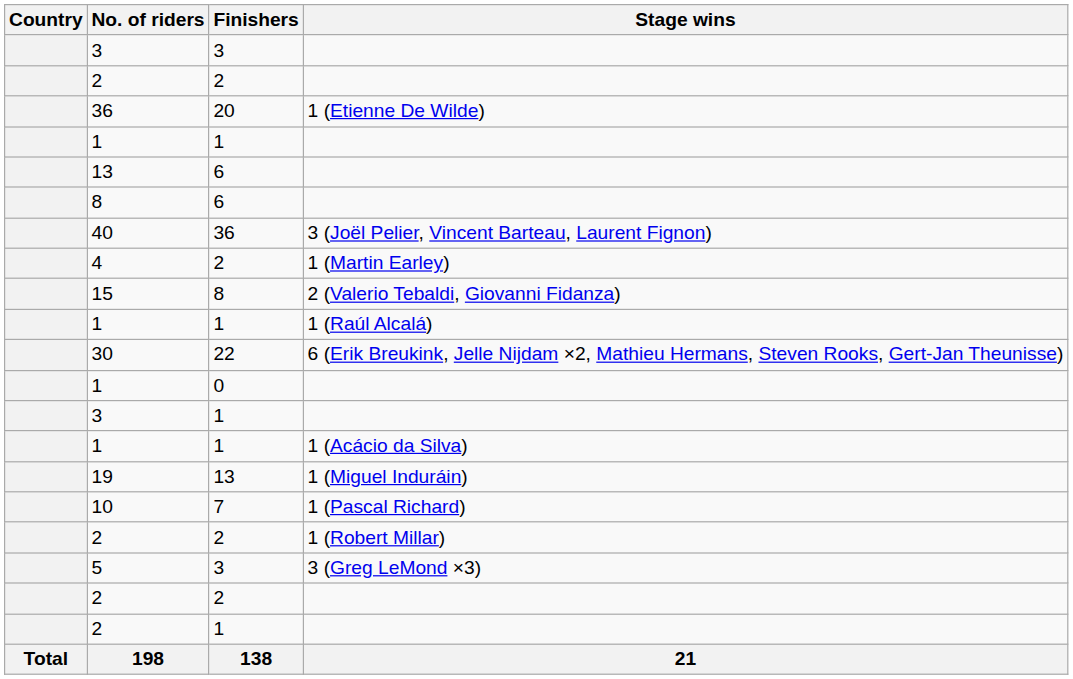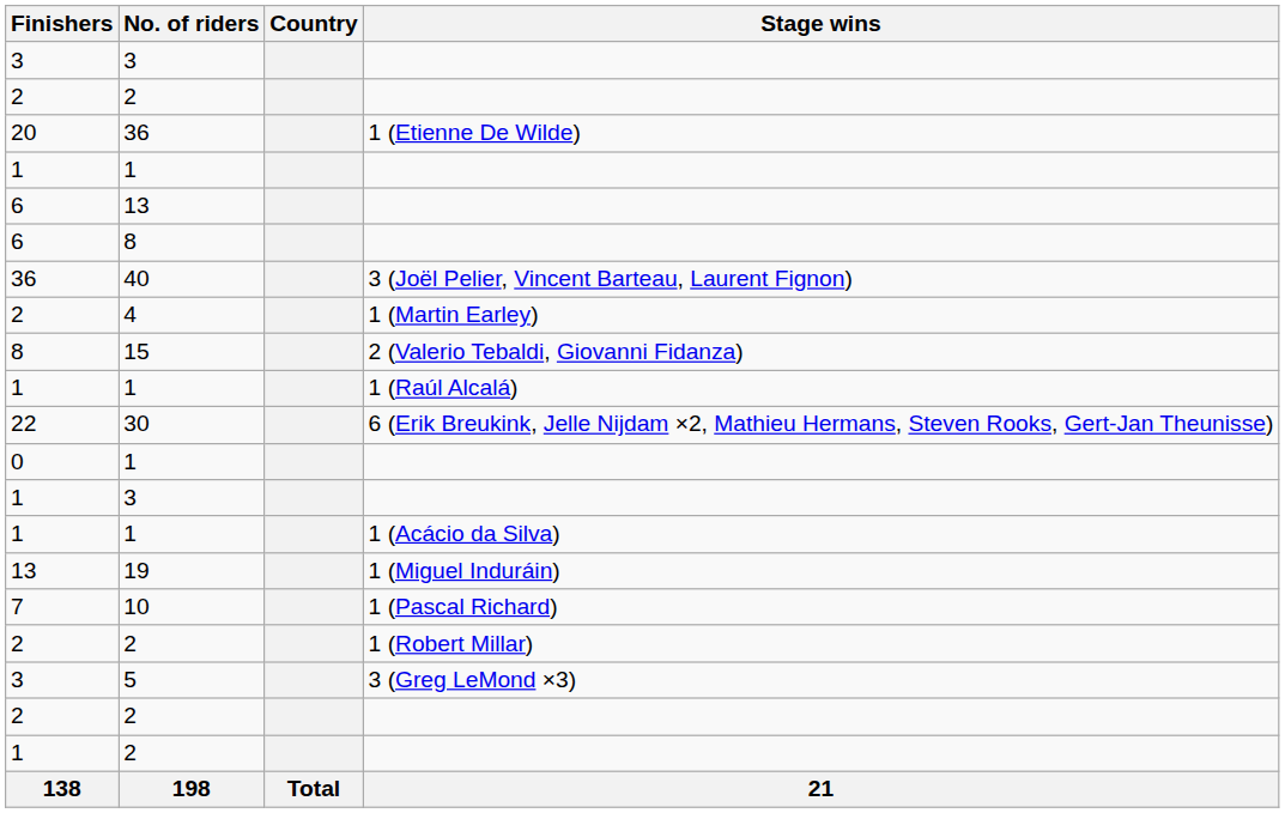columns swapped: Country <-> Finishers
